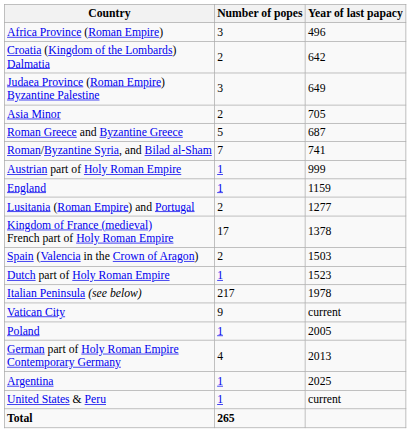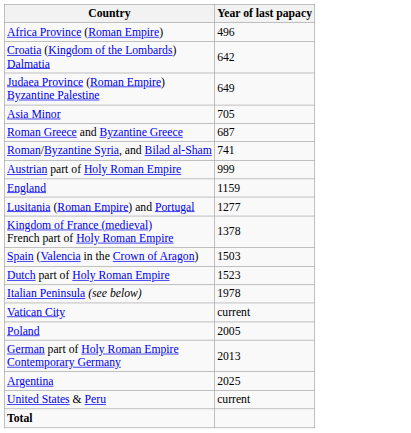- column: Number of popes | 3 | 2 | 3 | 2 | 5 | 7 | 1 | 1 | 2 | 17 | 2 | 1 | 217 | 9 | 1 | 4 | 1 | 1 | 265
